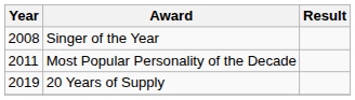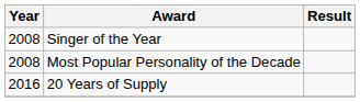Most Popular Personality of the Decade | Year: 2011 -> 2008
20 Years of Supply | Year: 2019 -> 2016
